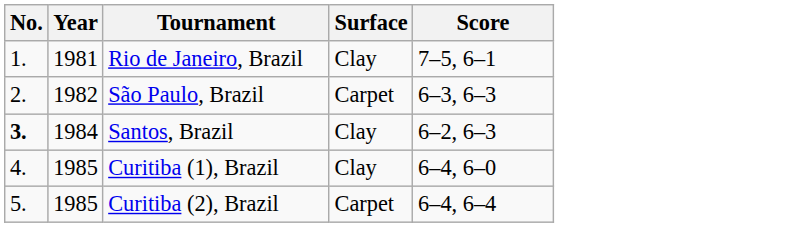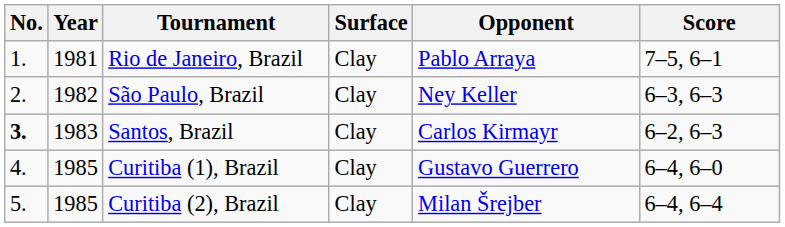+ column: Opponent | Pablo Arraya | Ney Keller | Carlos Kirmayr | Gustavo Guerrero | Milan Šrejber
São Paulo, Brazil | Surface: Carpet -> Clay
Santos, Brazil | Year: 1984 -> 1983
Curitiba (2), Brazil | Surface: Carpet -> Clay
